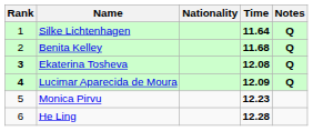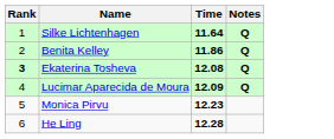- column: Nationality
Benita Kelley | Time: 11.68 -> 11.86
Lucimar Aparecida de Moura | Rank: bold -> normal
